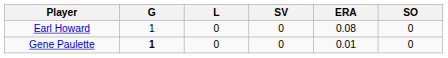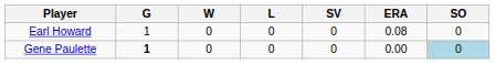+ column: W | 0 | 0
Gene Paulette | ERA: 0.01 -> 0.00
Gene Paulette | SO: no background -> lightblue background
